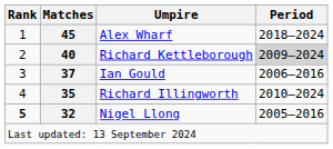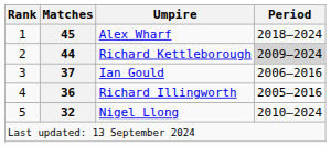Richard Kettleborough | Matches: 40 -> 44
Richard Illingworth | Matches: 35 -> 36
Richard Illingworth | Period: 2010–2024 -> 2005–2016
Nigel Llong | Rank: bold -> normal
Nigel Llong | Period: 2005–2016 -> 2010–2024
